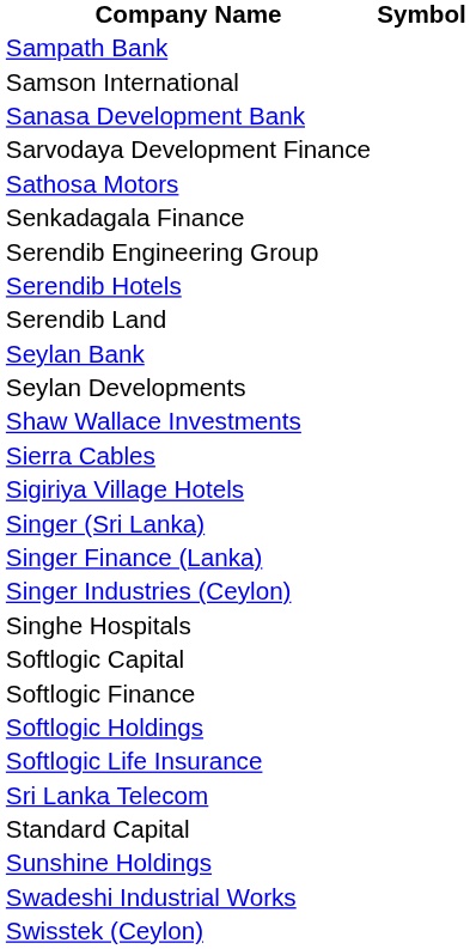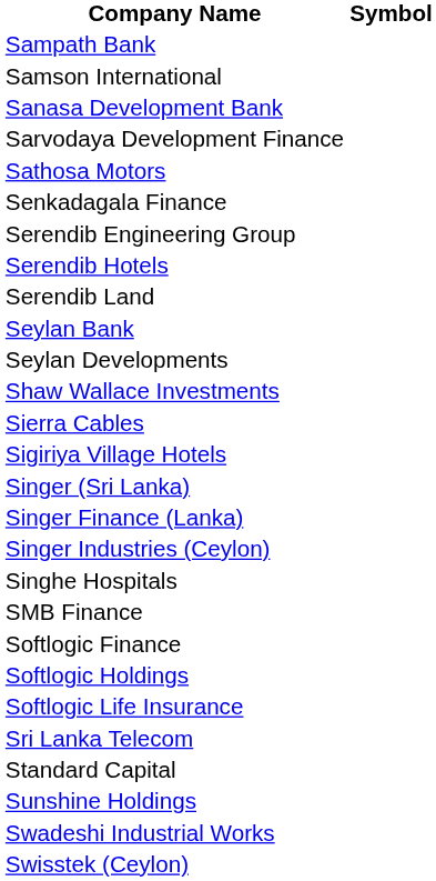+ row: SMB Finance
- row: Softlogic Capital
